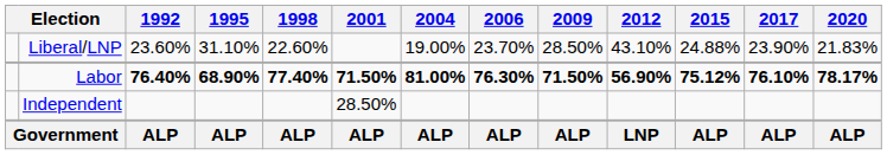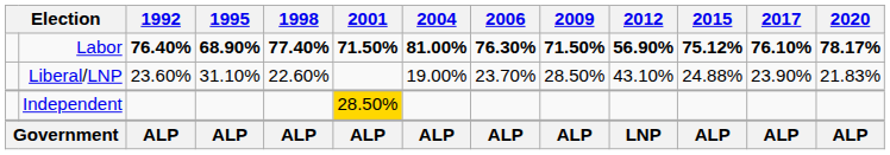rows swapped: Labor <-> Liberal/LNP
Independent | 2001: no background -> gold background
